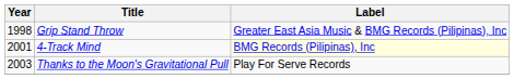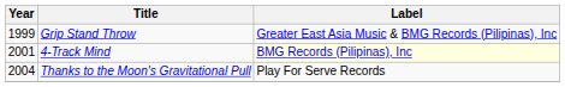Grip Stand Throw | Year: 1998 -> 1999
Thanks to the Moon's Gravitational Pull | Year: 2003 -> 2004
